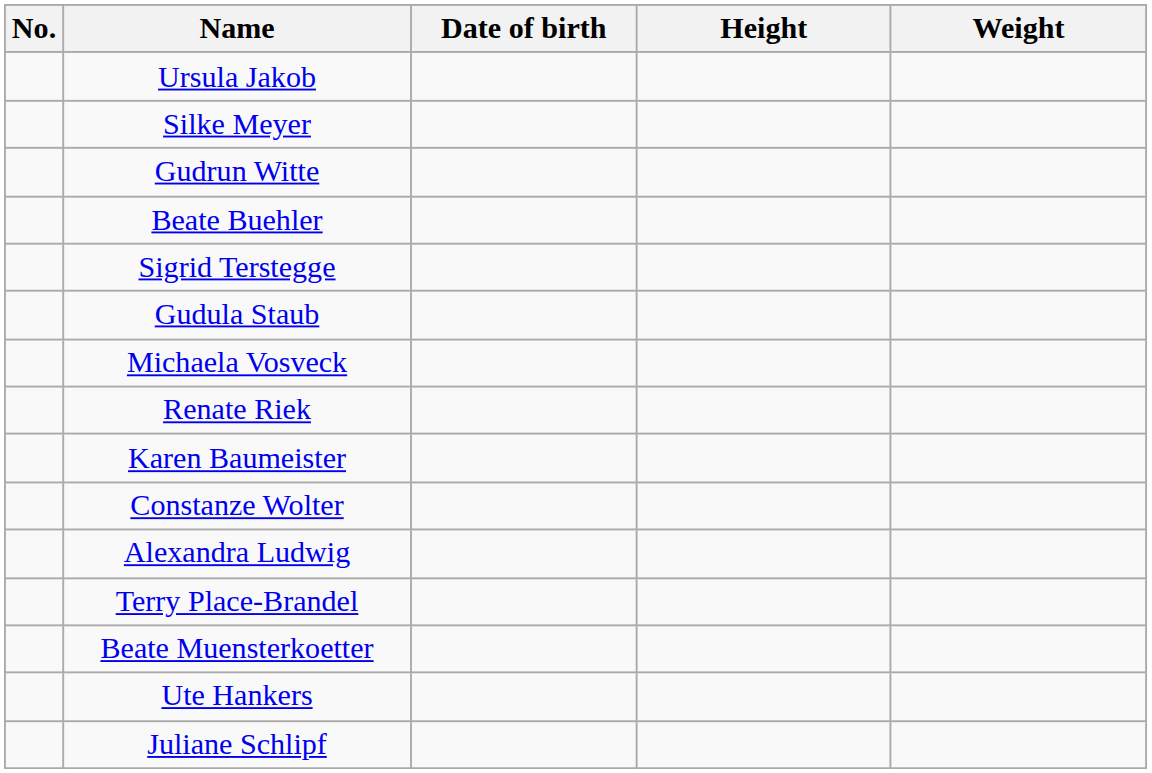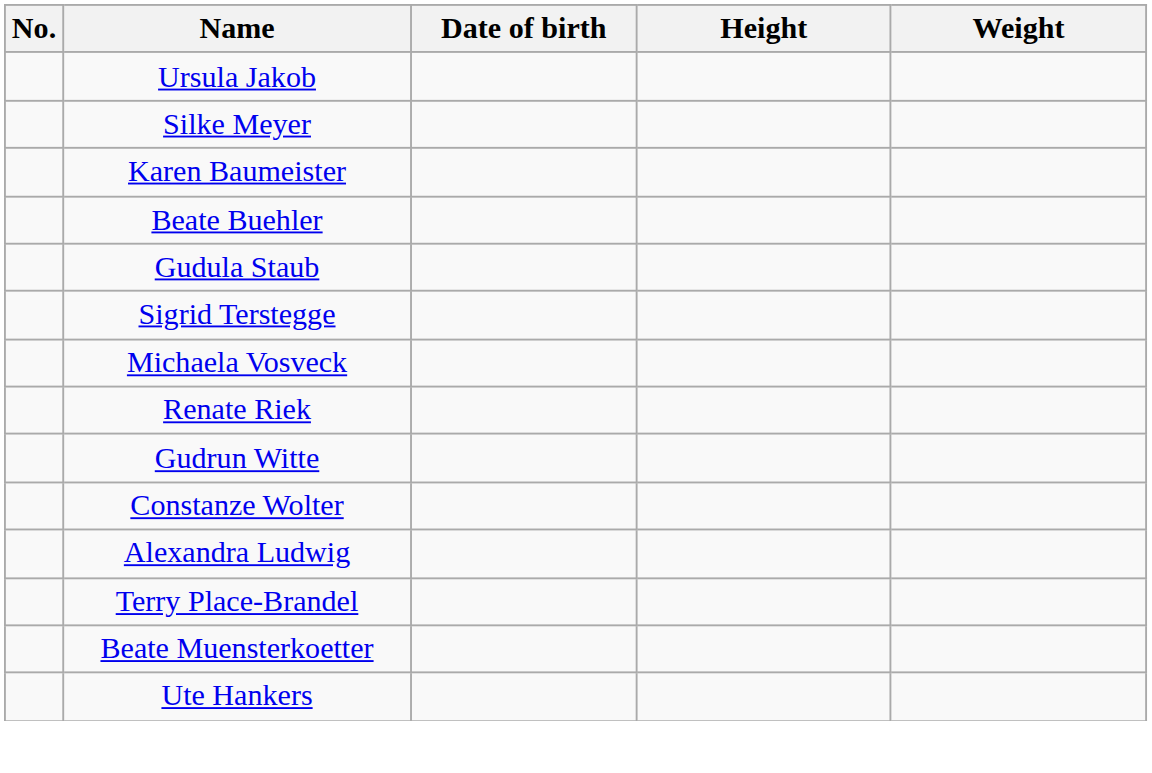rows swapped: Gudrun Witte <-> Karen Baumeister
rows swapped: Gudula Staub <-> Sigrid Terstegge
- row: Juliane Schlipf
